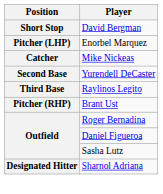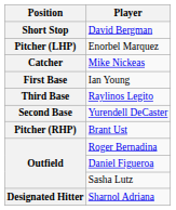+ row: First Base | Ian Young
rows swapped: Yurendell DeCaster <-> Raylinos Legito
